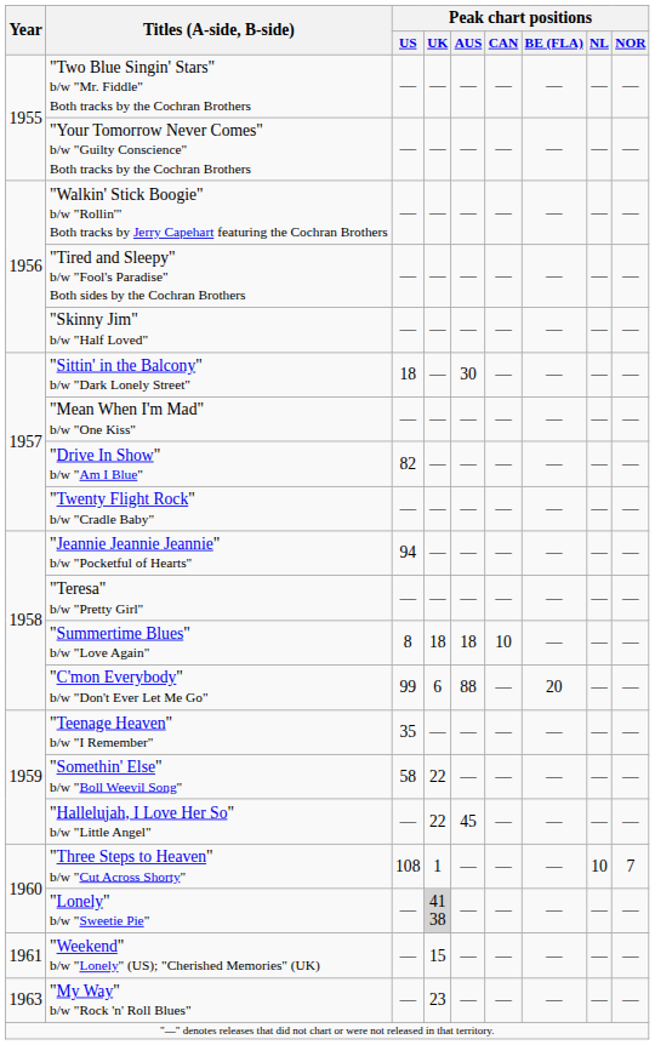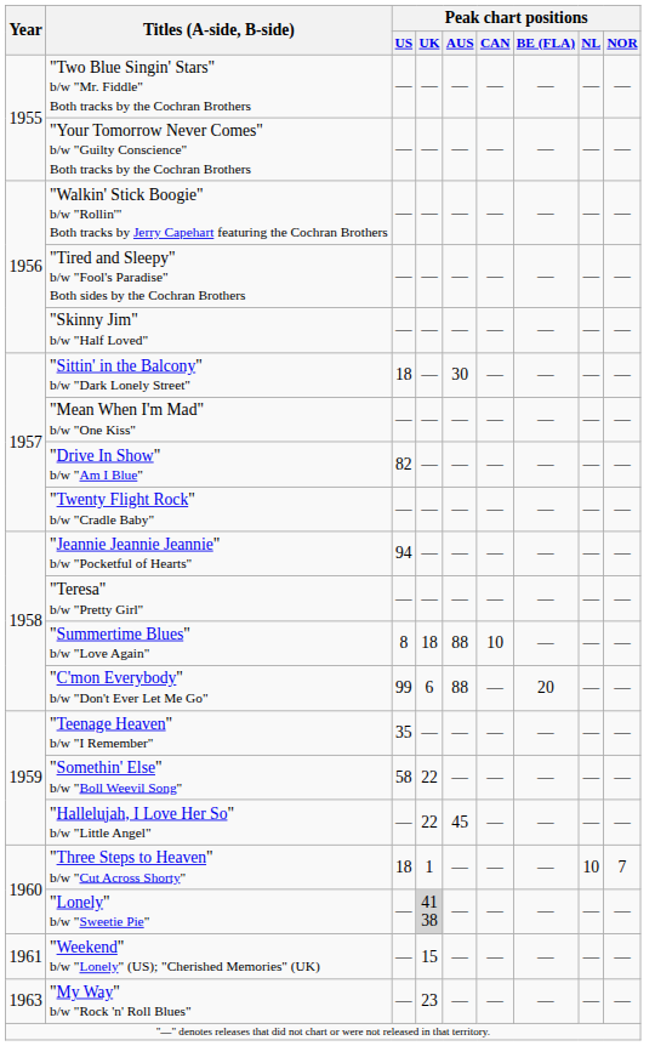"Summertime Blues" b/w "Love Again" | Peak chart positions / AUS: 18 -> 88
"Three Steps to Heaven" b/w "Cut Across Shorty" | Peak chart positions / US: 108 -> 18
